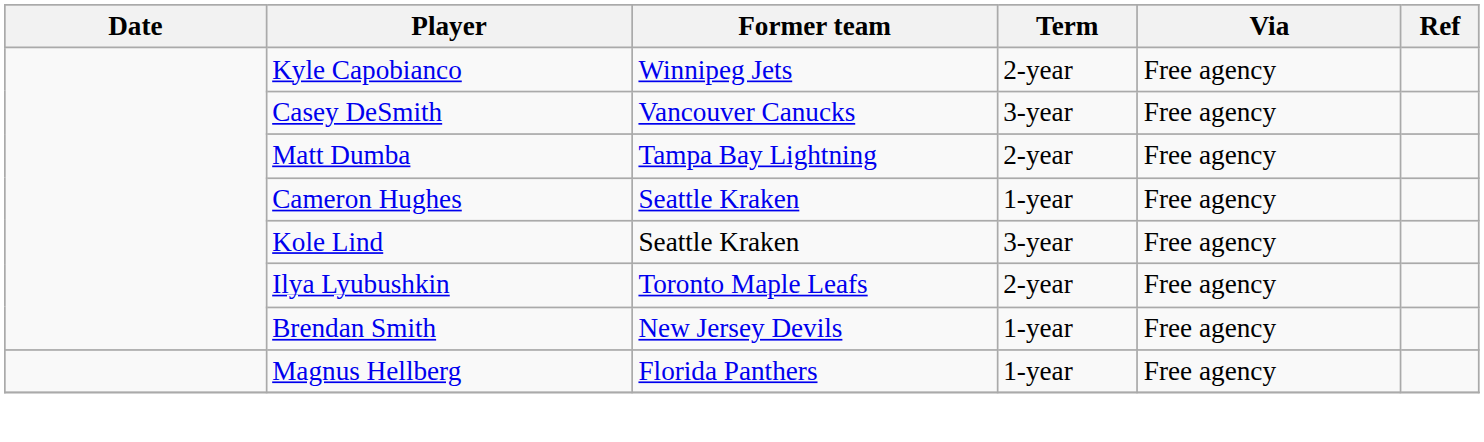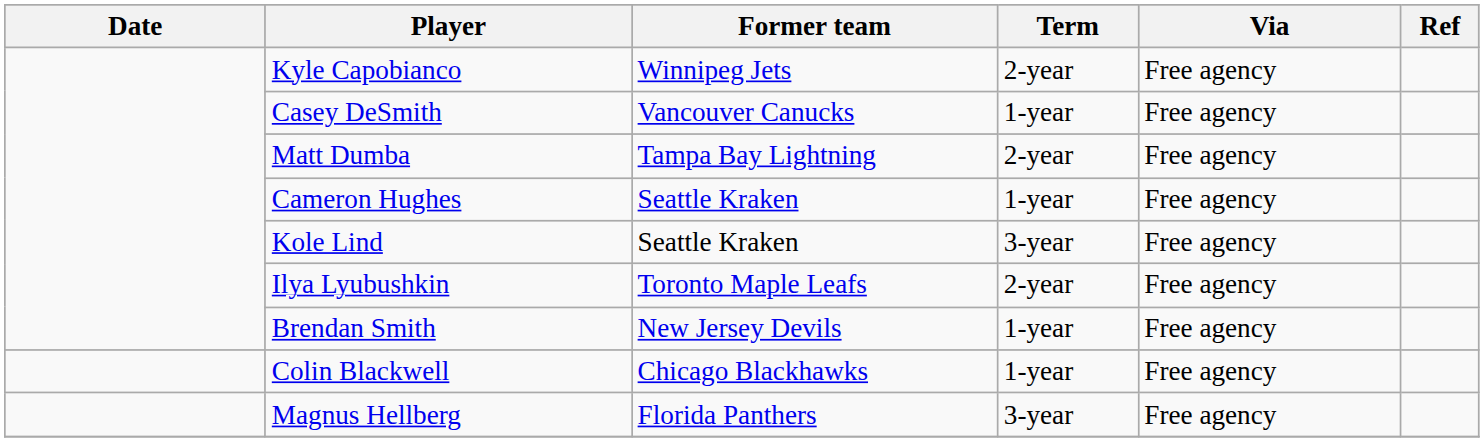Casey DeSmith | Term: 3-year -> 1-year
+ row: Colin Blackwell | Chicago Blackhawks | 1-year | Free agency
Magnus Hellberg | Term: 1-year -> 3-year
